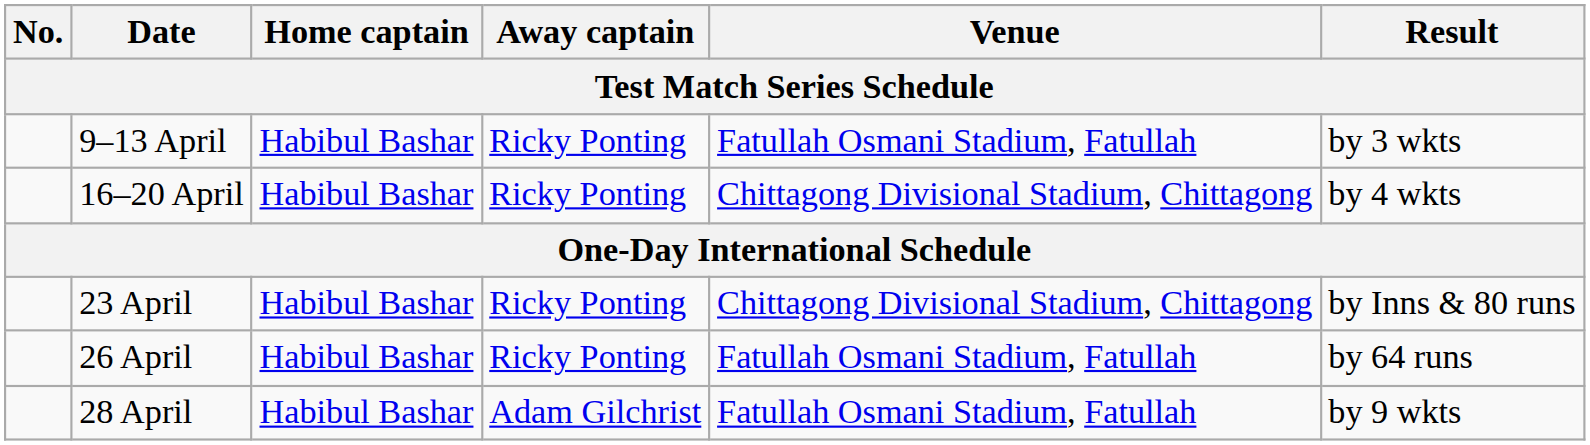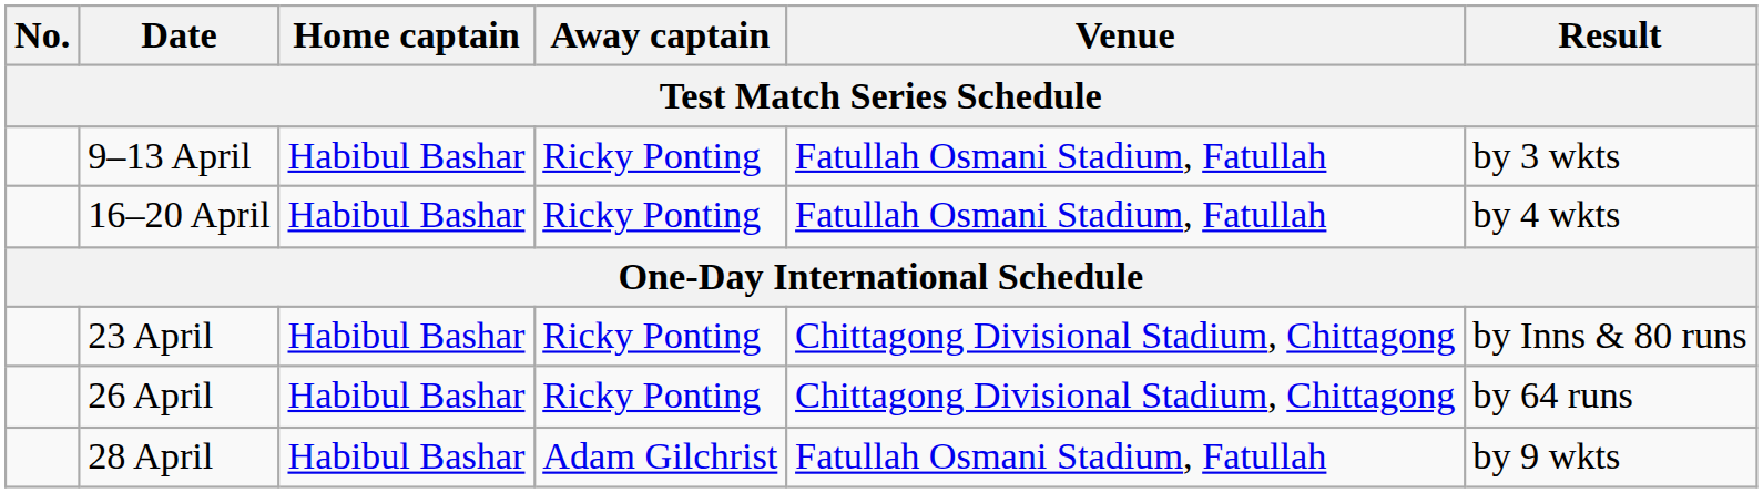16–20 April | Venue: Chittagong Divisional Stadium, Chittagong -> Fatullah Osmani Stadium, Fatullah
26 April | Venue: Fatullah Osmani Stadium, Fatullah -> Chittagong Divisional Stadium, Chittagong
